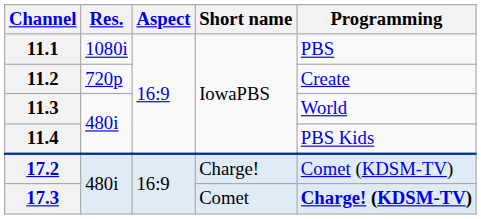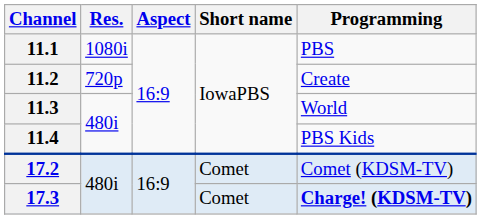17.2 | Short name: Charge! -> Comet
